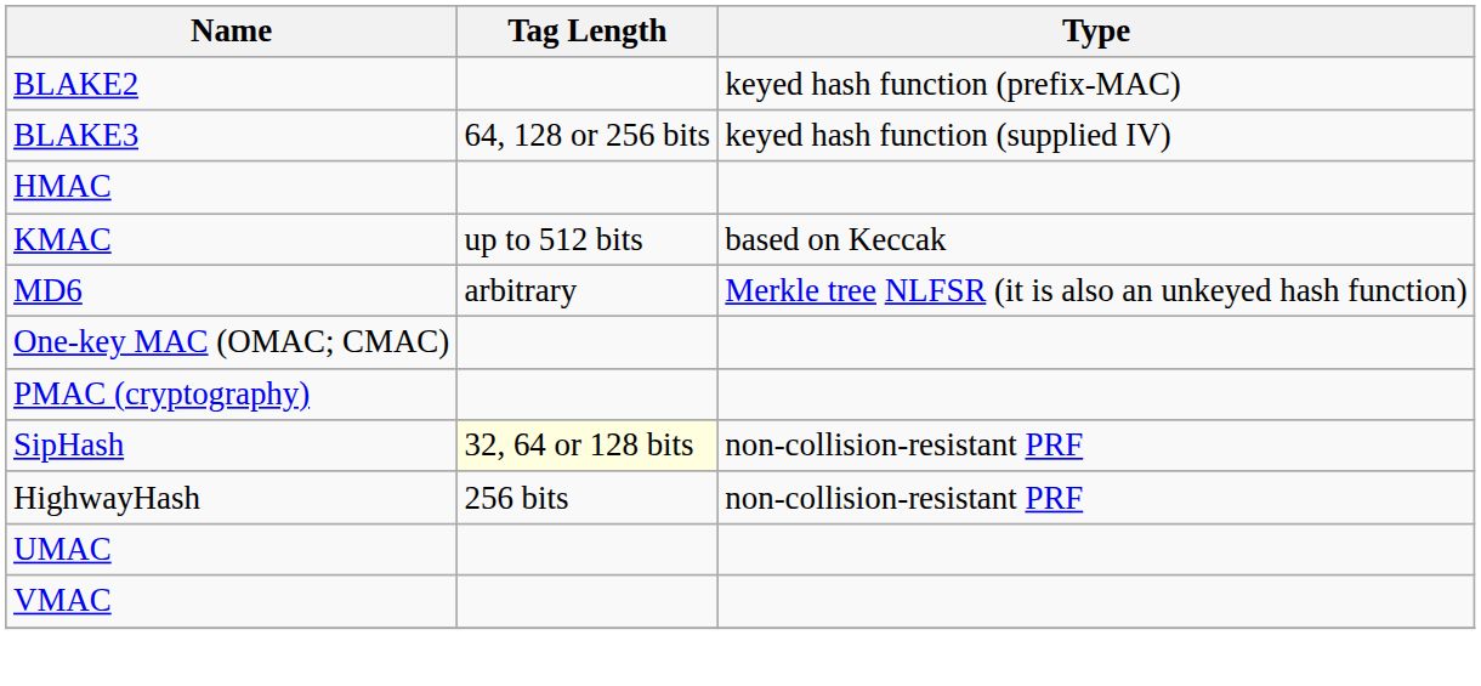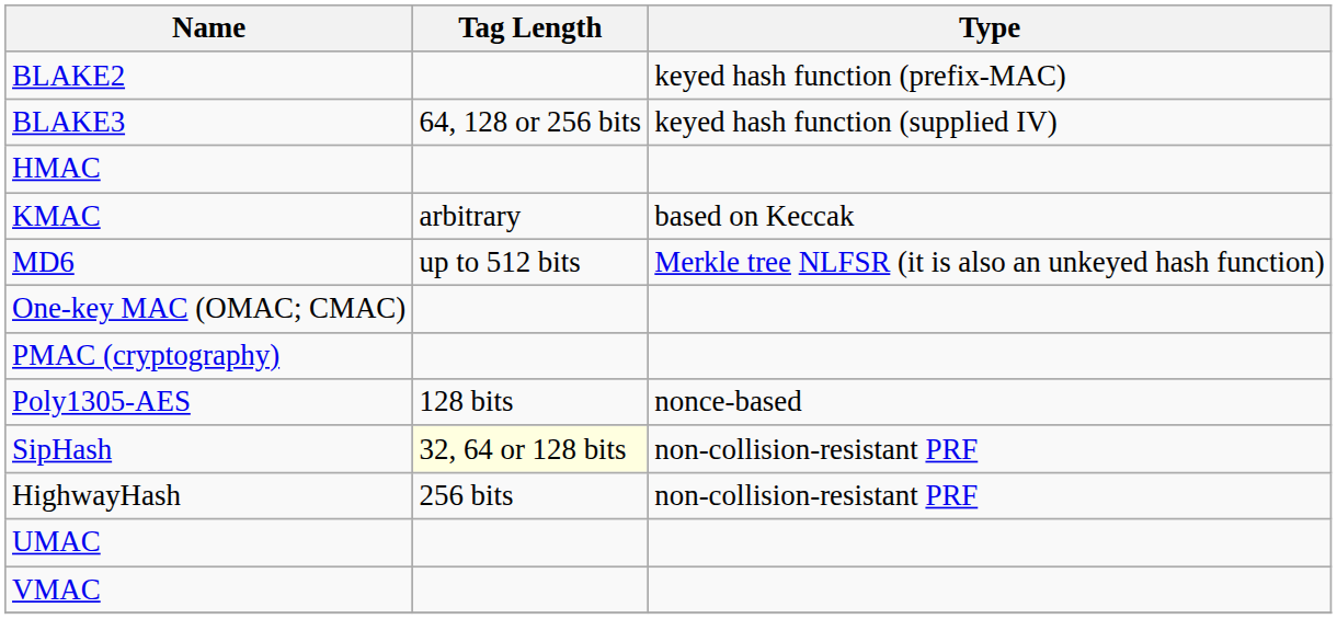KMAC | Tag Length: up to 512 bits -> arbitrary
MD6 | Tag Length: arbitrary -> up to 512 bits
+ row: Poly1305-AES | 128 bits | nonce-based
